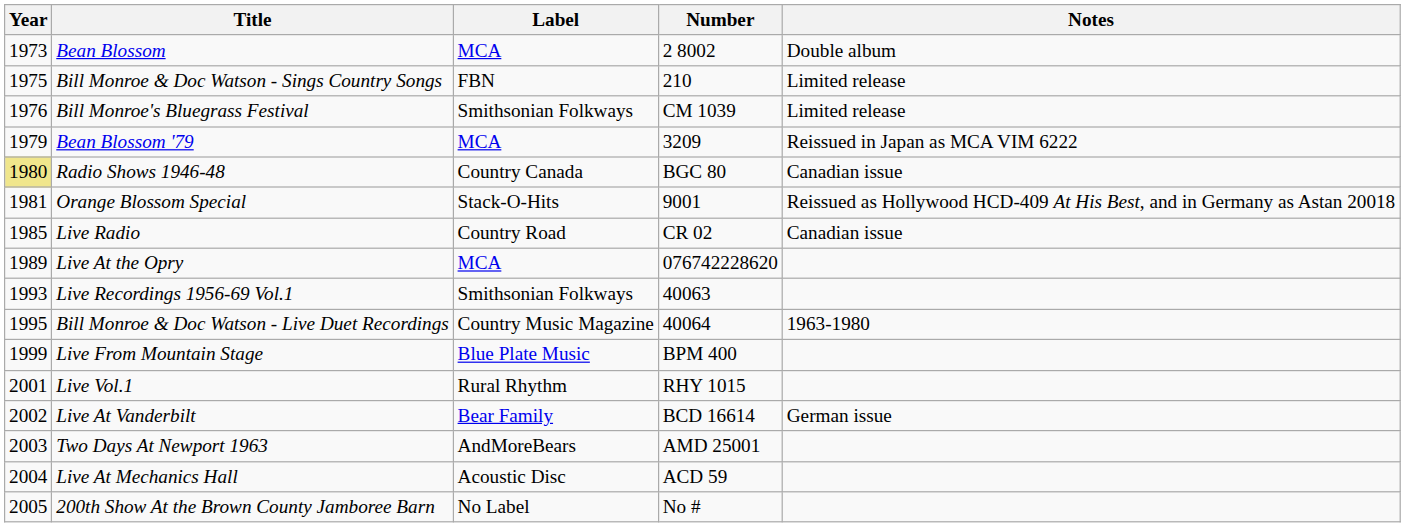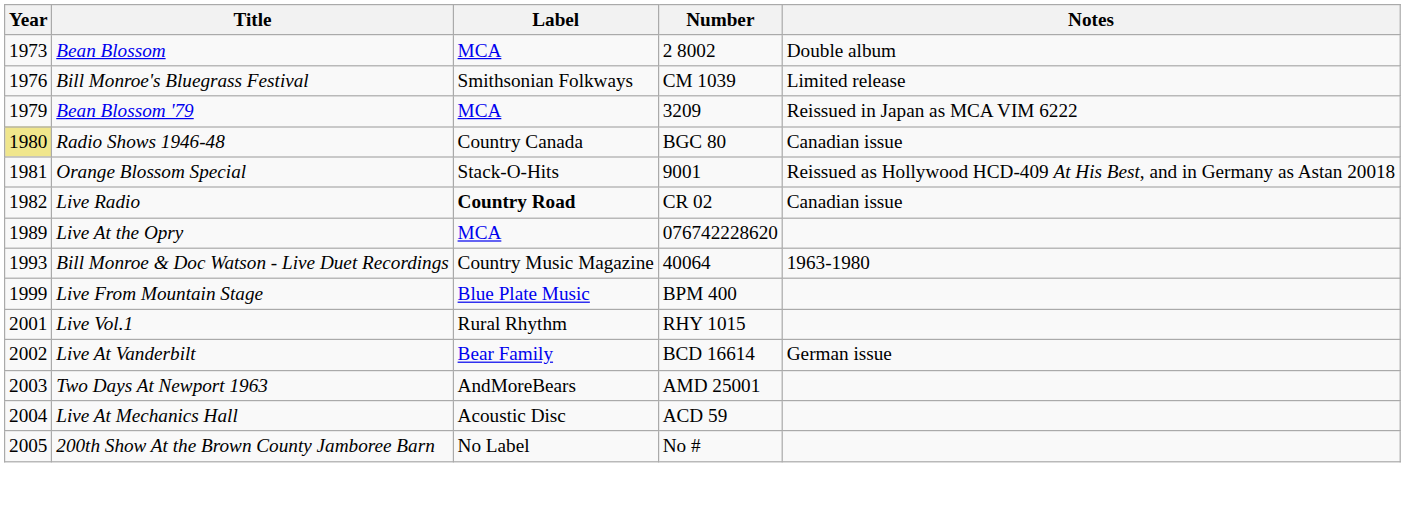- row: 1975 | Bill Monroe & Doc Watson - Sings Country Songs | FBN | 210 | Limited release
Live Radio | Year: 1985 -> 1982
Live Radio | Label: normal -> bold
- row: 1993 | Live Recordings 1956-69 Vol.1 | Smithsonian Folkways | 40063
Bill Monroe & Doc Watson - Live Duet Recordings | Year: 1995 -> 1993
